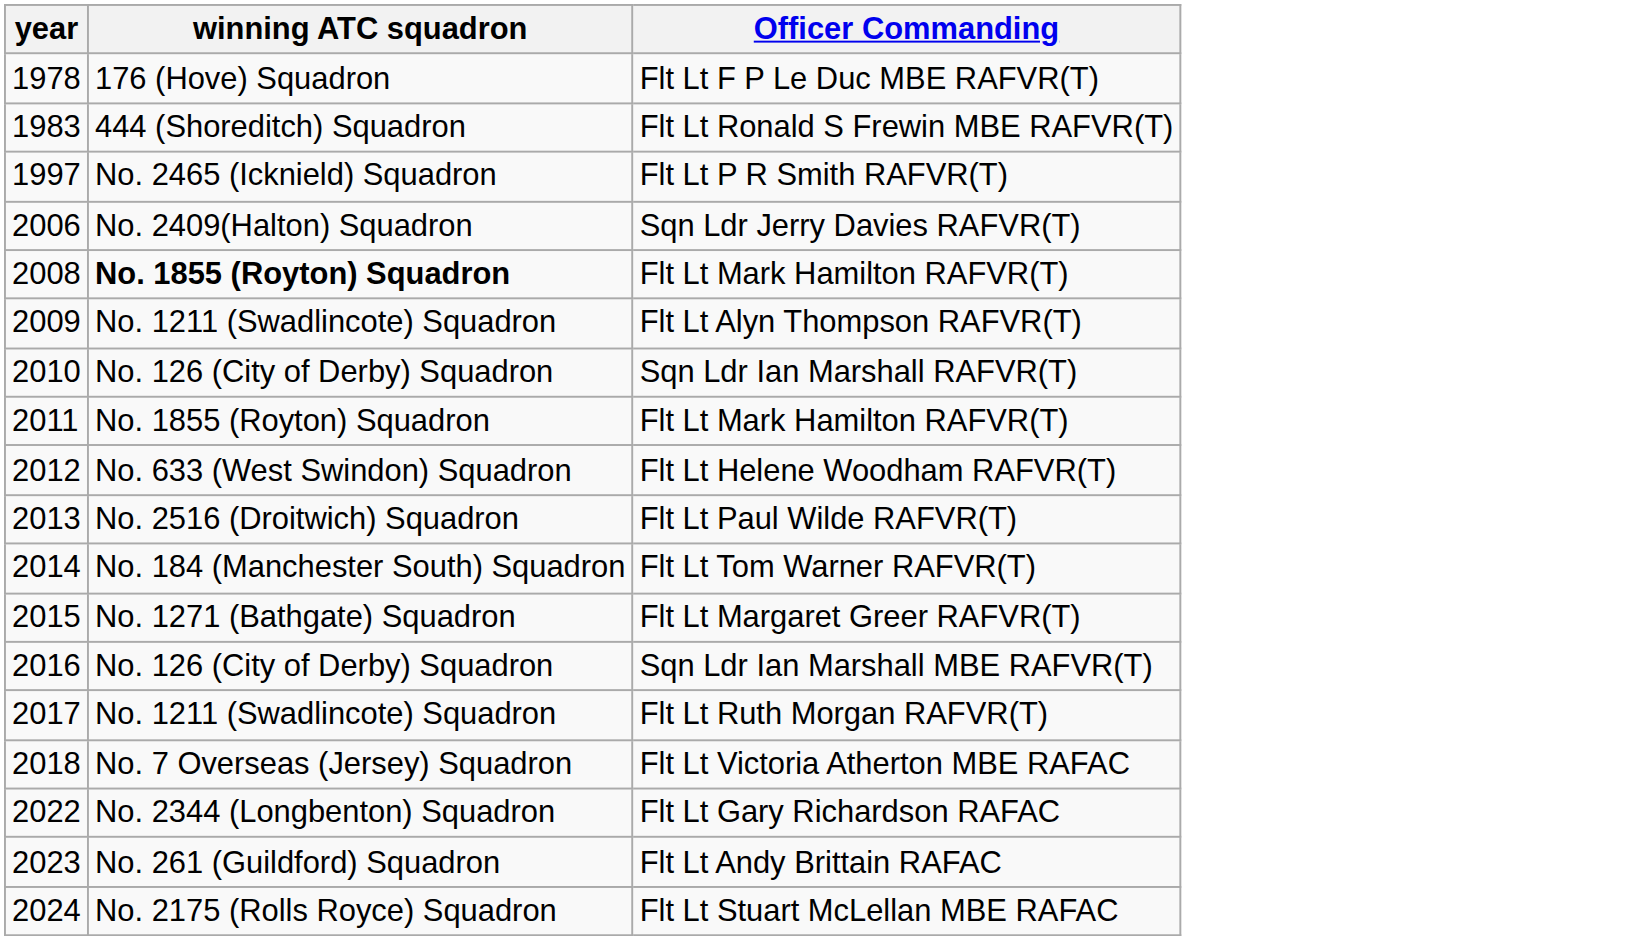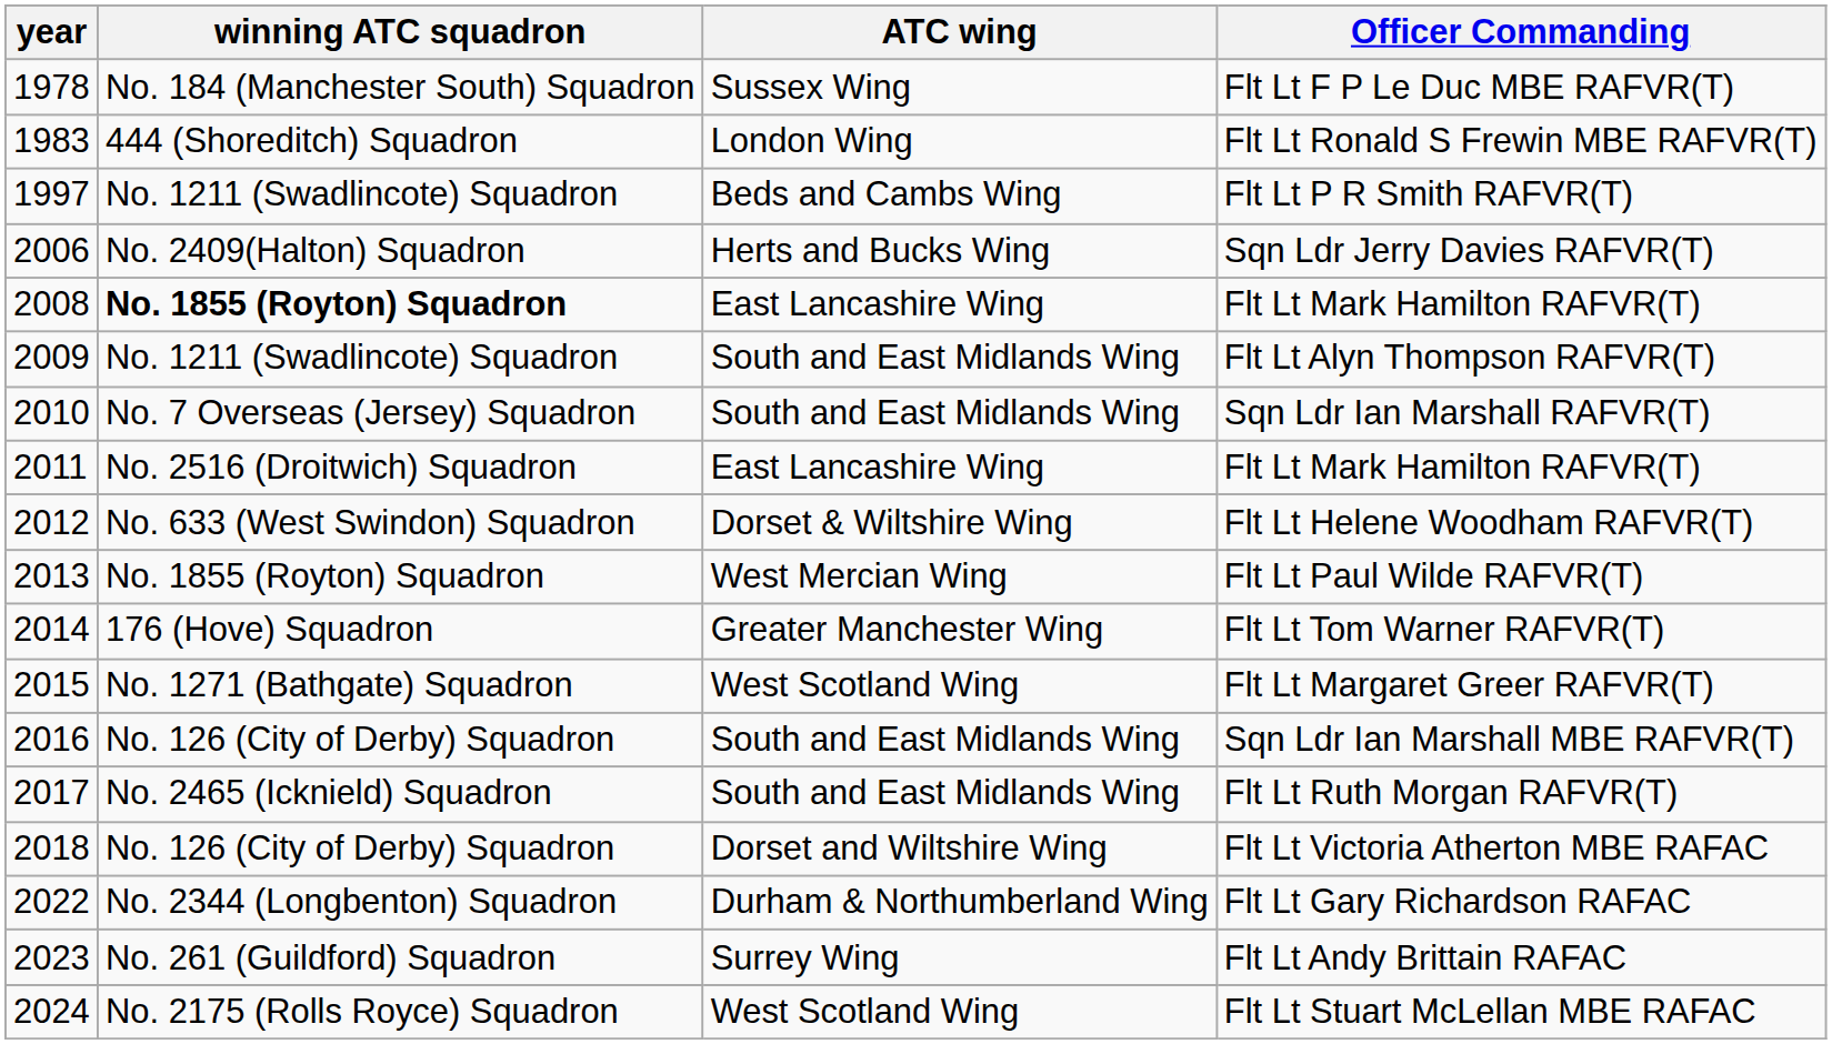+ column: ATC wing | Sussex Wing | London Wing | Beds and Cambs Wing | Herts and Bucks Wing | East Lancashire Wing | South and East Midlands Wing | South and East Midlands Wing | East Lancashire Wing | Dorset & Wiltshire Wing | West Mercian Wing | Greater Manchester Wing | West Scotland Wing | South and East Midlands Wing | South and East Midlands Wing | Dorset and Wiltshire Wing | Durham & Northumberland Wing | Surrey Wing | West Scotland Wing
Flt Lt F P Le Duc MBE RAFVR(T) | winning ATC squadron: 176 (Hove) Squadron -> No. 184 (Manchester South) Squadron
Flt Lt P R Smith RAFVR(T) | winning ATC squadron: No. 2465 (Icknield) Squadron -> No. 1211 (Swadlincote) Squadron
Sqn Ldr Ian Marshall RAFVR(T) | winning ATC squadron: No. 126 (City of Derby) Squadron -> No. 7 Overseas (Jersey) Squadron
2011 / Flt Lt Mark Hamilton RAFVR(T) | winning ATC squadron: No. 1855 (Royton) Squadron -> No. 2516 (Droitwich) Squadron
Flt Lt Paul Wilde RAFVR(T) | winning ATC squadron: No. 2516 (Droitwich) Squadron -> No. 1855 (Royton) Squadron
Flt Lt Tom Warner RAFVR(T) | winning ATC squadron: No. 184 (Manchester South) Squadron -> 176 (Hove) Squadron
Flt Lt Ruth Morgan RAFVR(T) | winning ATC squadron: No. 1211 (Swadlincote) Squadron -> No. 2465 (Icknield) Squadron
Flt Lt Victoria Atherton MBE RAFAC | winning ATC squadron: No. 7 Overseas (Jersey) Squadron -> No. 126 (City of Derby) Squadron
